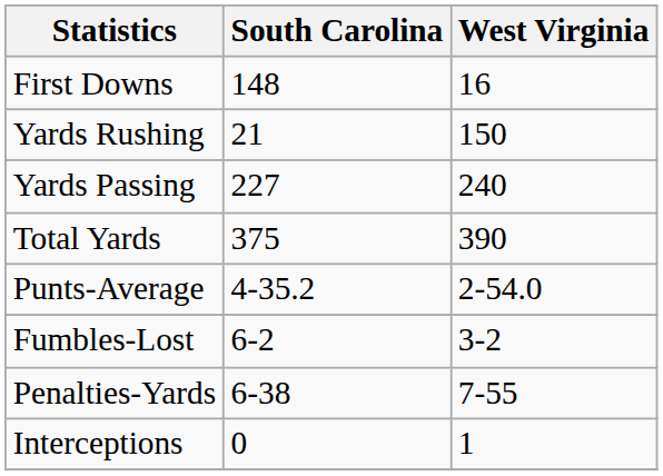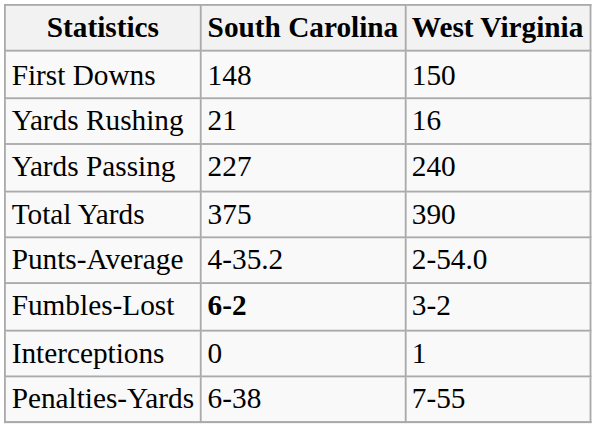First Downs | West Virginia: 16 -> 150
Yards Rushing | West Virginia: 150 -> 16
Fumbles-Lost | South Carolina: normal -> bold
rows swapped: Interceptions <-> Penalties-Yards
